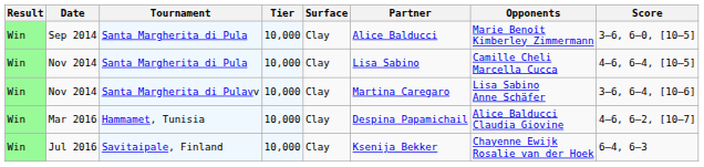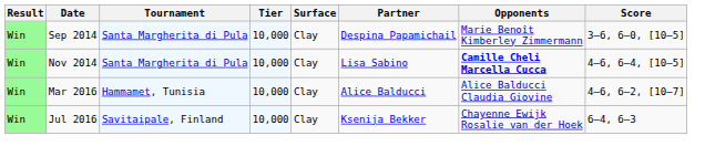Sep 2014 | Partner: Alice Balducci -> Despina Papamichail
Nov 2014 / Santa Margherita di Pula | Opponents: normal -> bold
- row: Win | Nov 2014 | Santa Margherita di Pulavv | 10,000 | Clay | Martina Caregaro | Lisa Sabino Anne Schäfer | 3–6, 6–4, [10–6]
Mar 2016 | Partner: Despina Papamichail -> Alice Balducci
